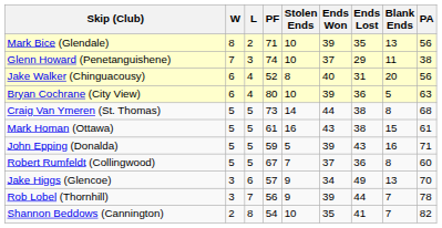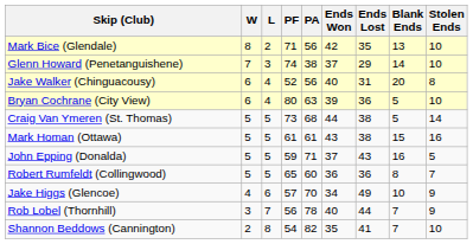columns swapped: PA <-> Stolen Ends
Mark Bice (Glendale) | Ends Won: 39 -> 42
Glenn Howard (Penetanguishene) | Blank Ends: 11 -> 14
Craig Van Ymeren (St. Thomas) | Blank Ends: 8 -> 5
John Epping (Donalda) | Ends Won: 39 -> 37
Robert Rumfeldt (Collingwood) | PF: 67 -> 65
Robert Rumfeldt (Collingwood) | Ends Won: 37 -> 36
Jake Higgs (Glencoe) | W: 3 -> 4
Jake Higgs (Glencoe) | Blank Ends: 13 -> 10
Rob Lobel (Thornhill) | Ends Won: 39 -> 40
